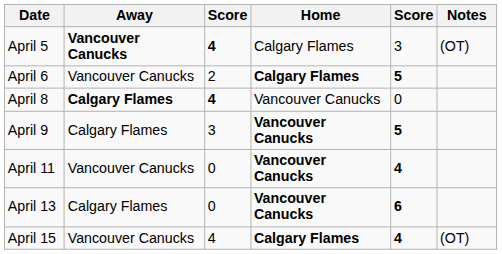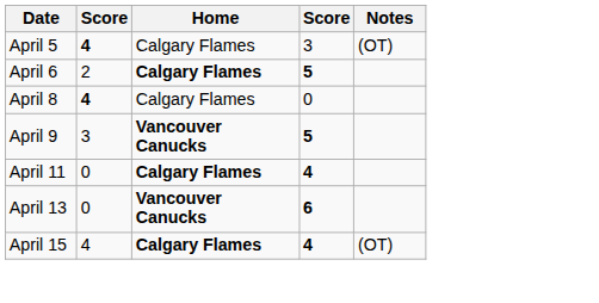- column: Away | Vancouver Canucks | Vancouver Canucks | Calgary Flames | Calgary Flames | Vancouver Canucks | Calgary Flames | Vancouver Canucks
April 8 | Home: Vancouver Canucks -> Calgary Flames
April 11 | Home: Vancouver Canucks -> Calgary Flames
